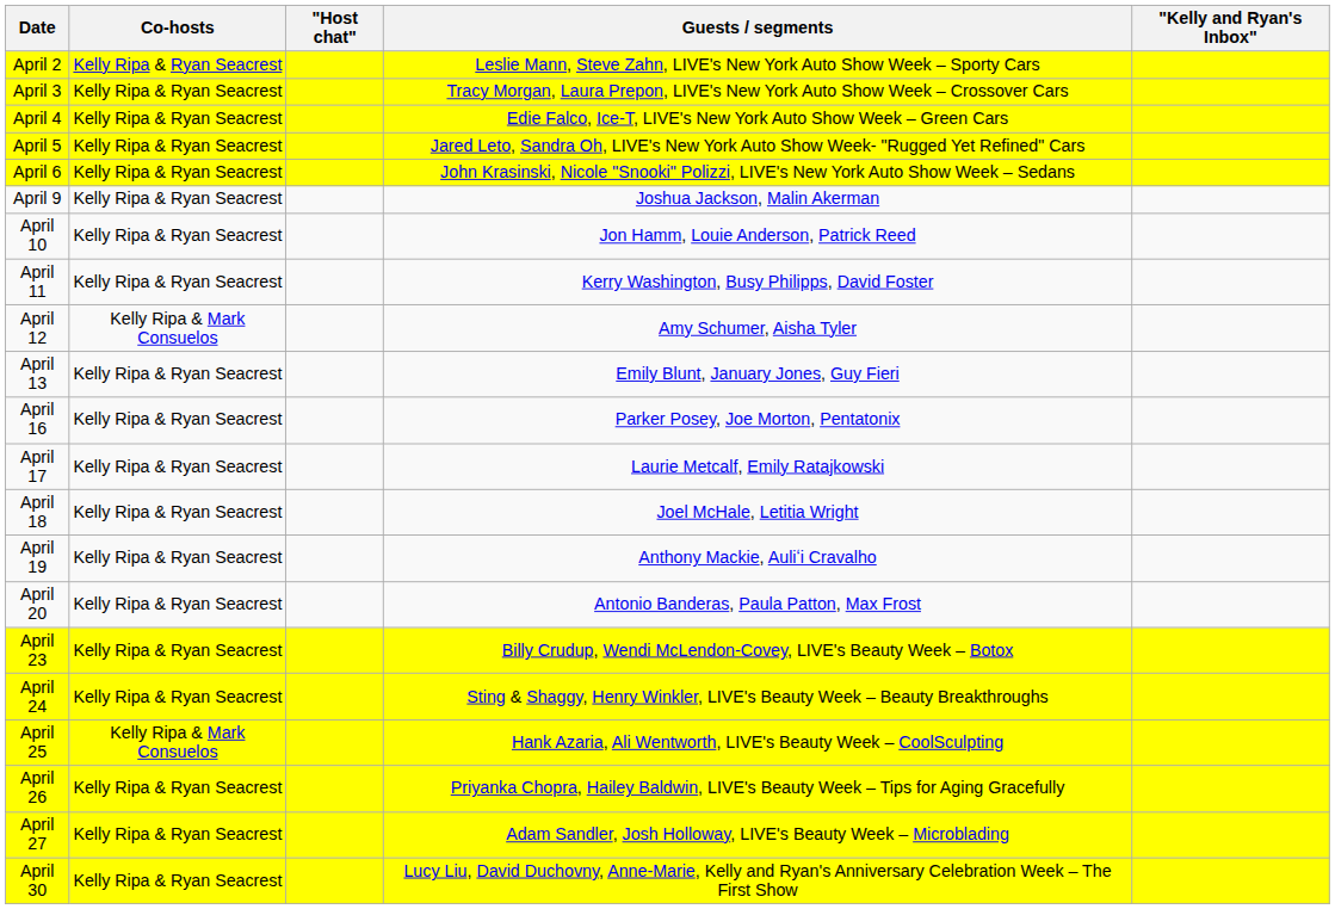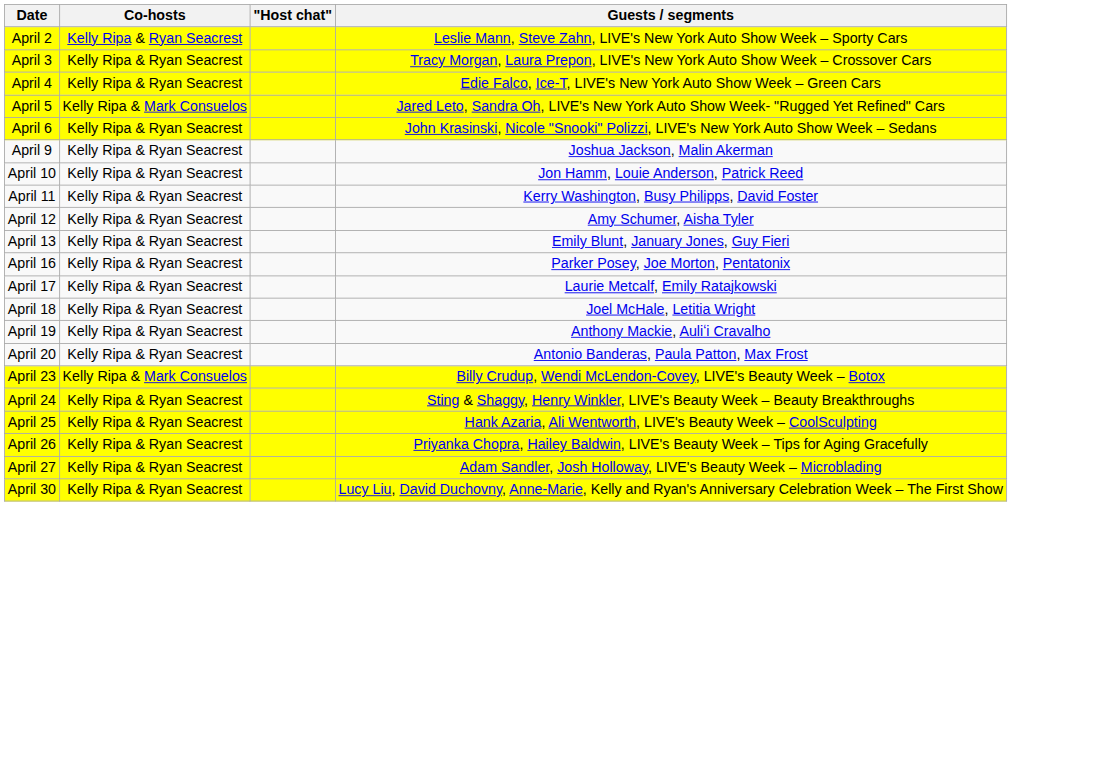- column: "Kelly and Ryan's Inbox"
April 5 | Co-hosts: Kelly Ripa & Ryan Seacrest -> Kelly Ripa & Mark Consuelos
April 12 | Co-hosts: Kelly Ripa & Mark Consuelos -> Kelly Ripa & Ryan Seacrest
April 23 | Co-hosts: Kelly Ripa & Ryan Seacrest -> Kelly Ripa & Mark Consuelos
April 25 | Co-hosts: Kelly Ripa & Mark Consuelos -> Kelly Ripa & Ryan Seacrest
